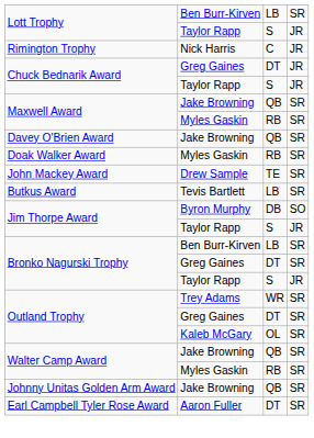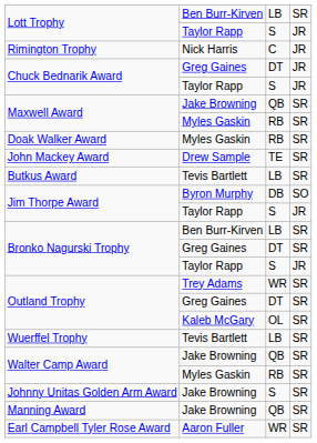- row: Davey O'Brien Award | Jake Browning | QB | SR
+ row: Wuerffel Trophy | Tevis Bartlett | LB | SR
Johnny Unitas Golden Arm Award | column 3: QB -> S
+ row: Manning Award | Jake Browning | QB | SR
Earl Campbell Tyler Rose Award | column 3: DT -> WR
